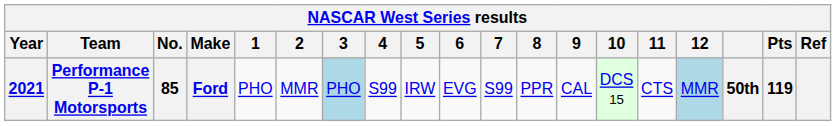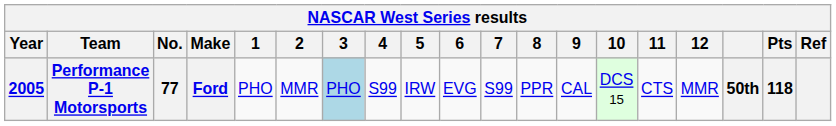Performance P-1 Motorsports | Year: 2021 -> 2005
Performance P-1 Motorsports | No.: 85 -> 77
Performance P-1 Motorsports | 12: lightblue background -> no background
Performance P-1 Motorsports | Pts: 119 -> 118
